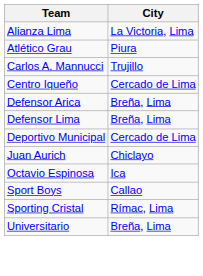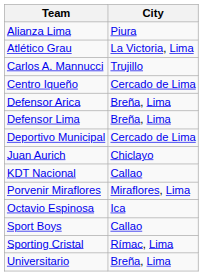Alianza Lima | City: La Victoria, Lima -> Piura
Atlético Grau | City: Piura -> La Victoria, Lima
+ row: KDT Nacional | Callao
+ row: Porvenir Miraflores | Miraflores, Lima
